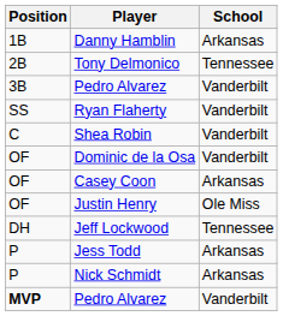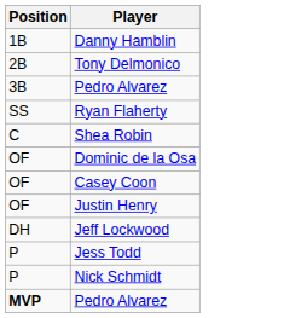- column: School | Arkansas | Tennessee | Vanderbilt | Vanderbilt | Vanderbilt | Vanderbilt | Arkansas | Ole Miss | Tennessee | Arkansas | Arkansas | Vanderbilt
